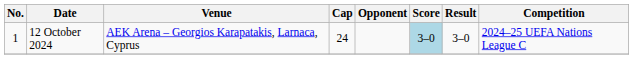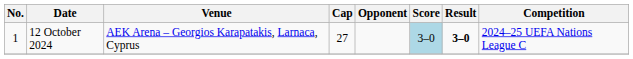12 October 2024 | Cap: 24 -> 27
12 October 2024 | Result: normal -> bold
